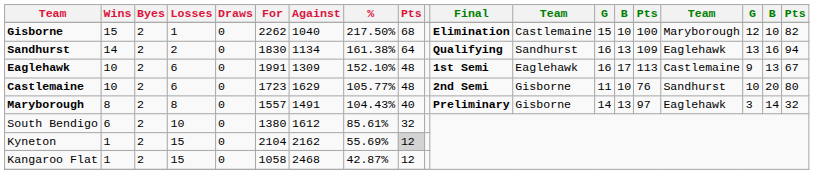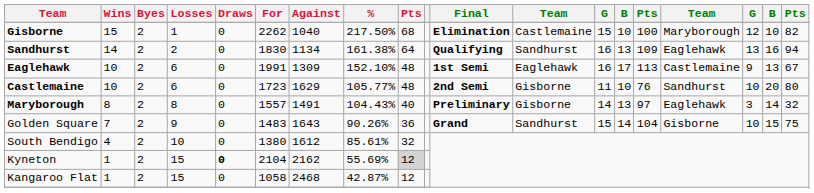+ row: Golden Square | 7 | 2 | 9 | 0 | 1483 | 1643 | 90.26% | 36 | Grand | Sandhurst | 15 | 14 | 104 | Gisborne | 10 | 15 | 75
South Bendigo | Wins: 6 -> 4
Kyneton | Draws: normal -> bold
